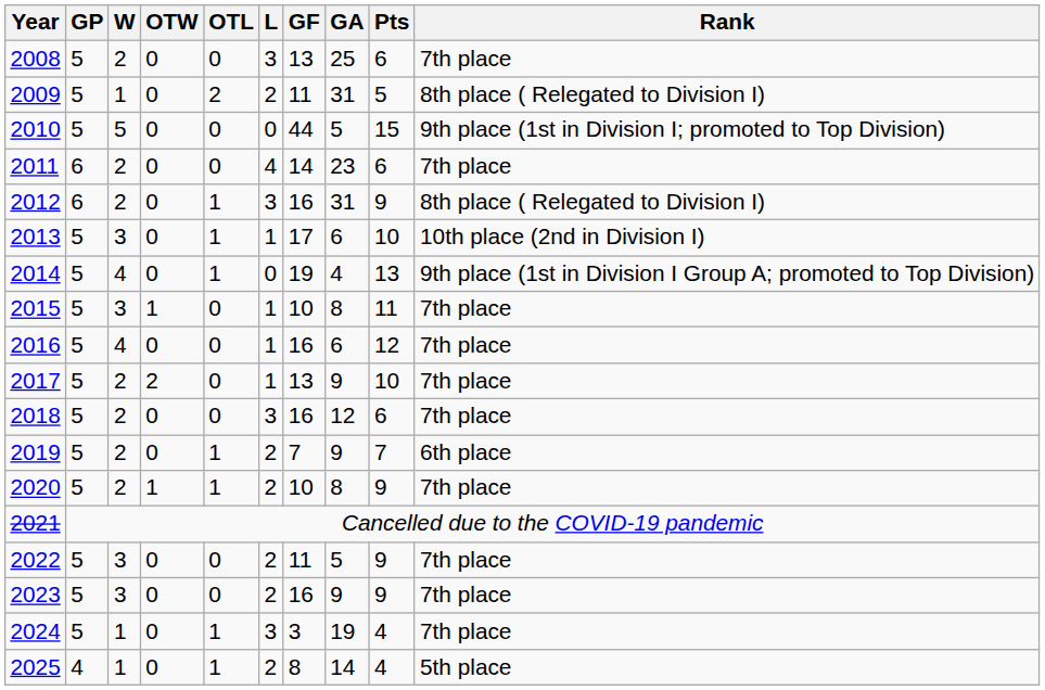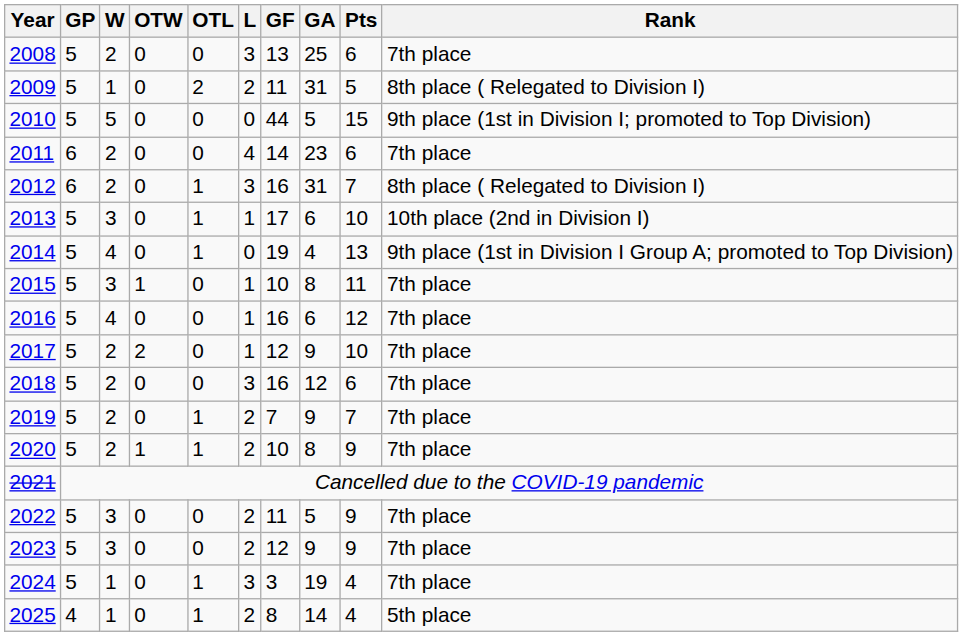2012 | Pts: 9 -> 7
2017 | GF: 13 -> 12
2019 | Rank: 6th place -> 7th place
2023 | GF: 16 -> 12
